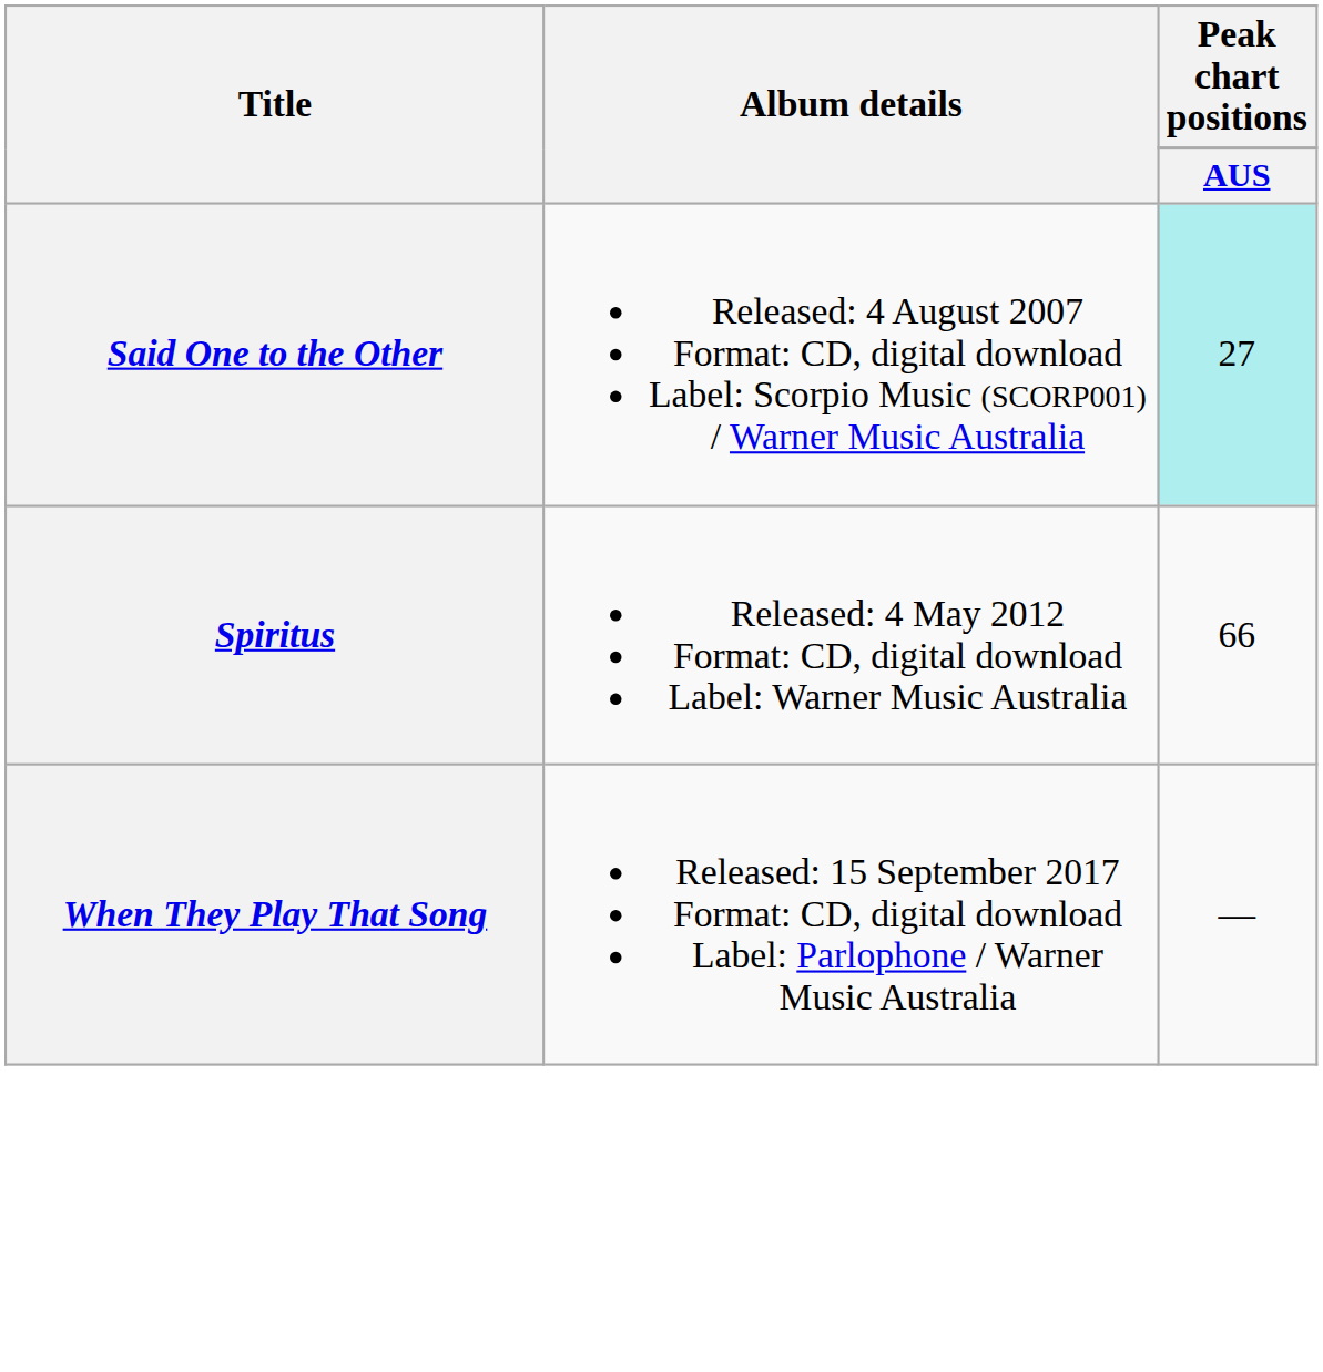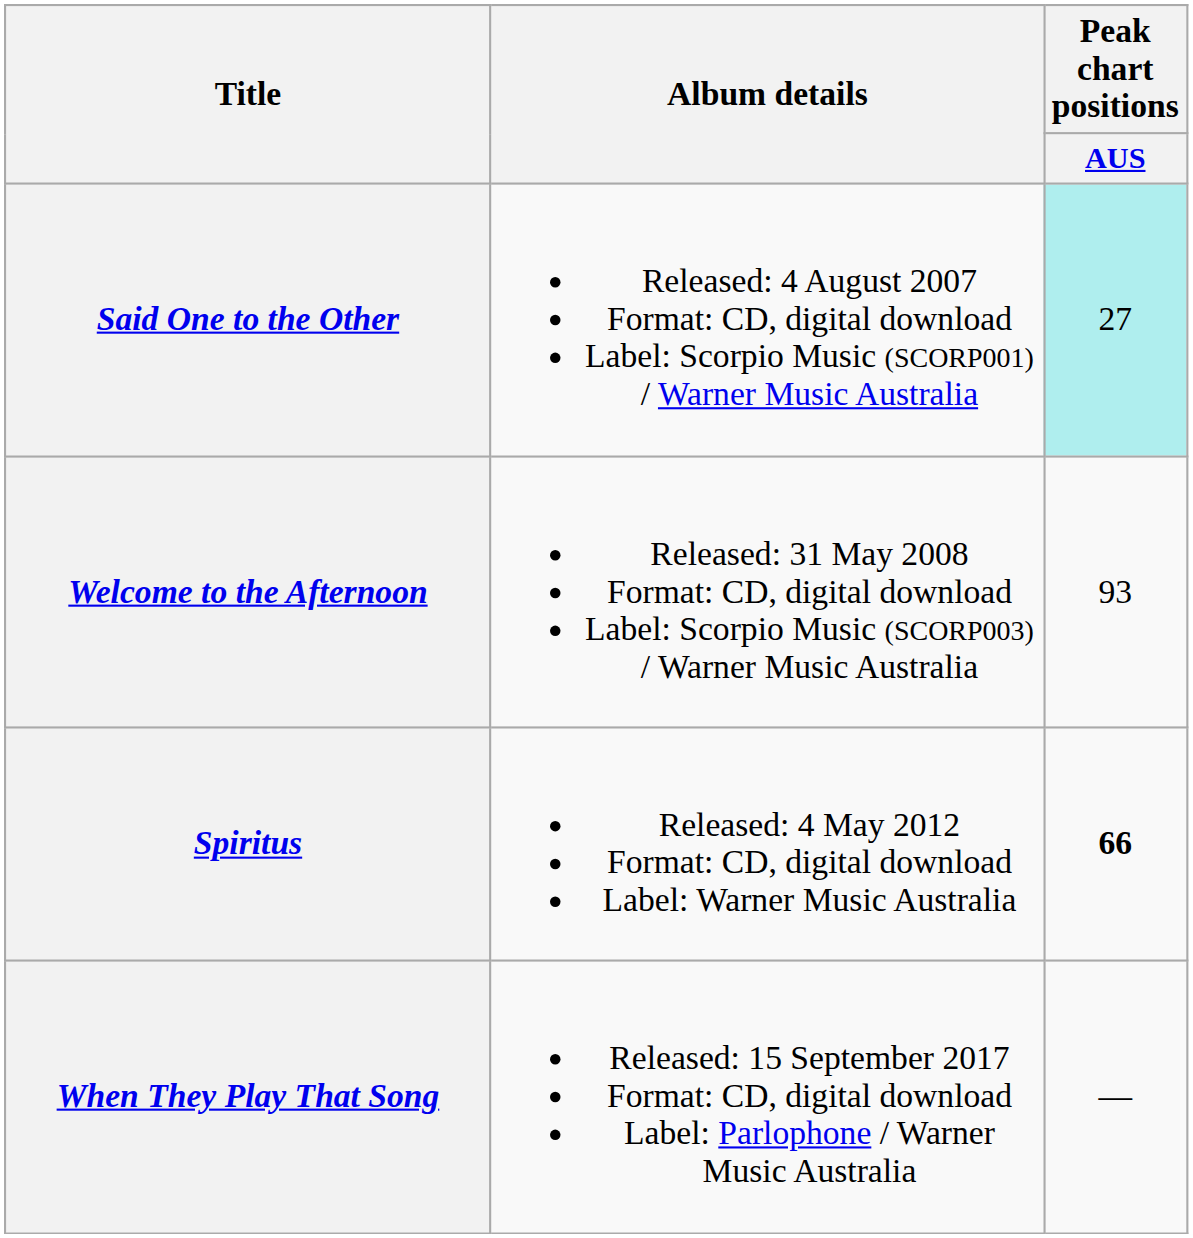+ row: Welcome to the Afternoon | Released: 31 May 2008 Format: CD, digital download Label: Scorpio Music (SCORP003) / Warner Music Australia | 93
Spiritus | Peak chart positions / AUS: normal -> bold
